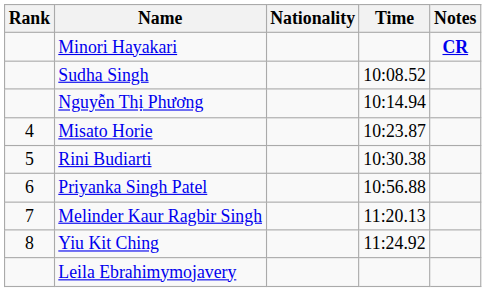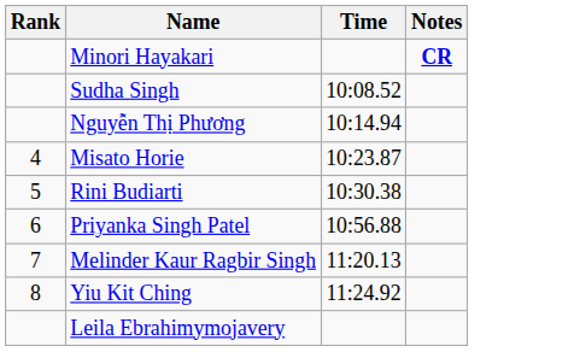- column: Nationality
